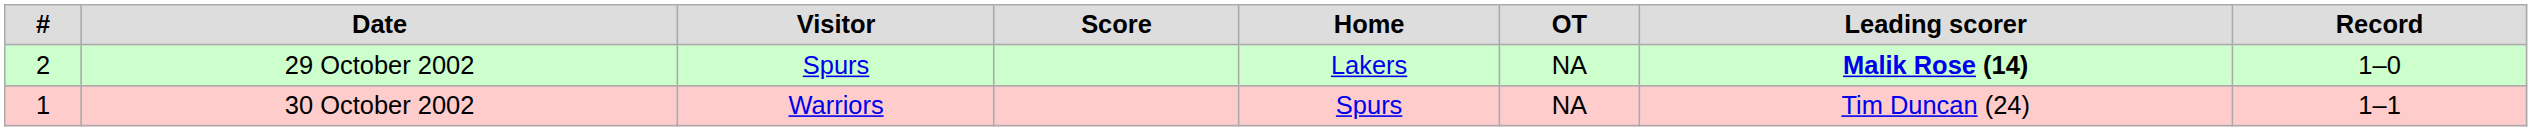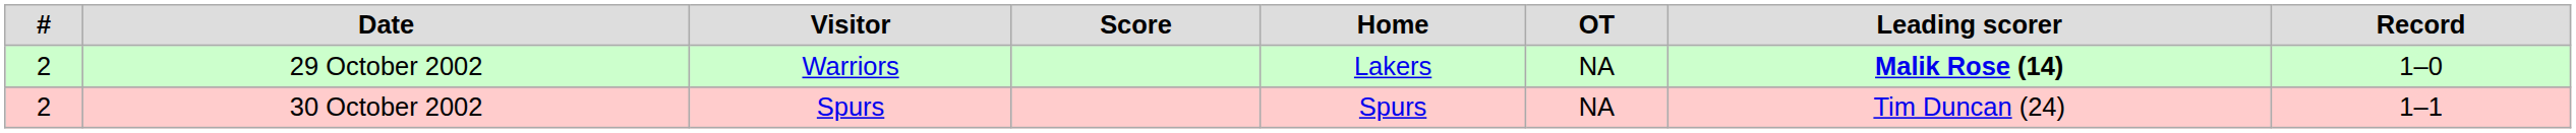29 October 2002 | Visitor: Spurs -> Warriors
30 October 2002 | #: 1 -> 2
30 October 2002 | Visitor: Warriors -> Spurs
